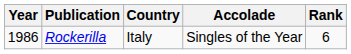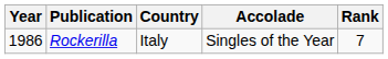Rockerilla | Rank: 6 -> 7
